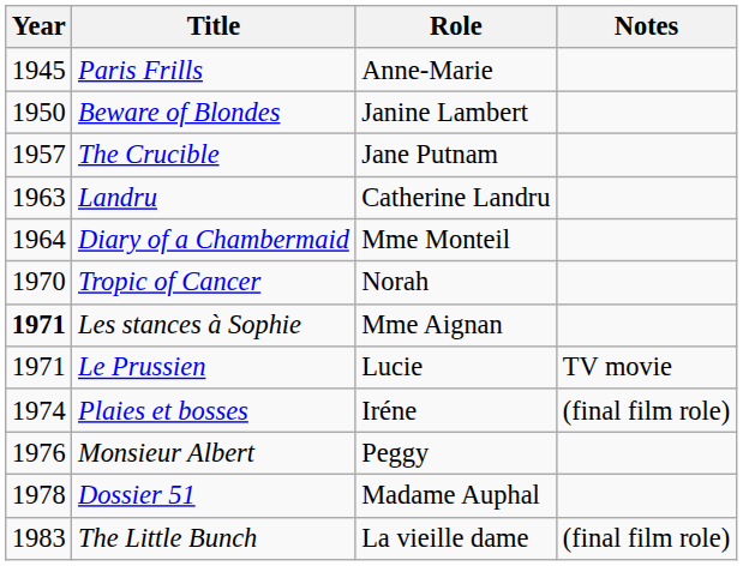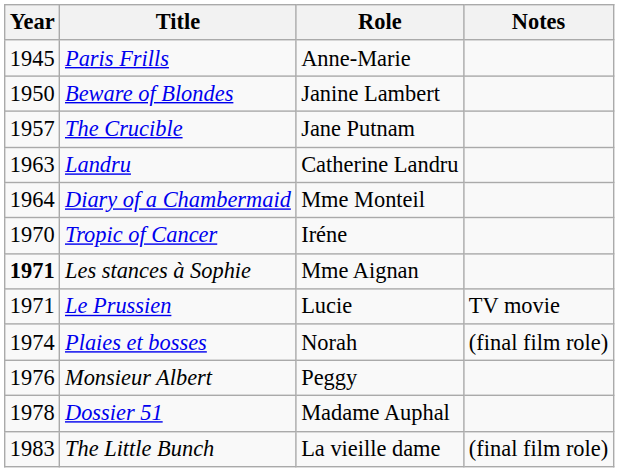Tropic of Cancer | Role: Norah -> Iréne
Plaies et bosses | Role: Iréne -> Norah
